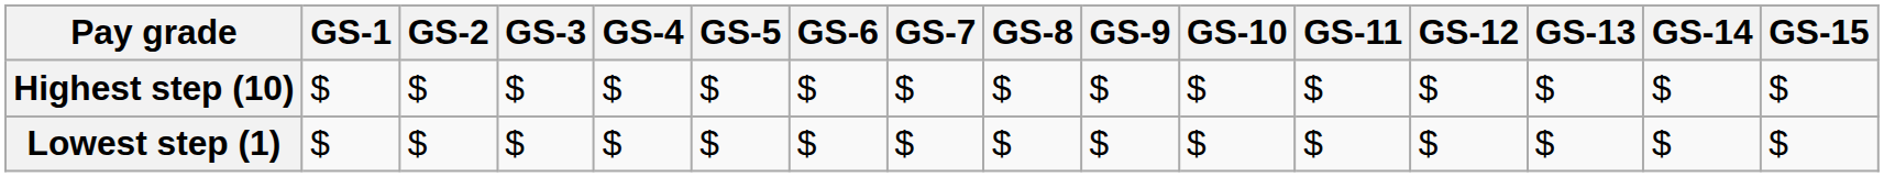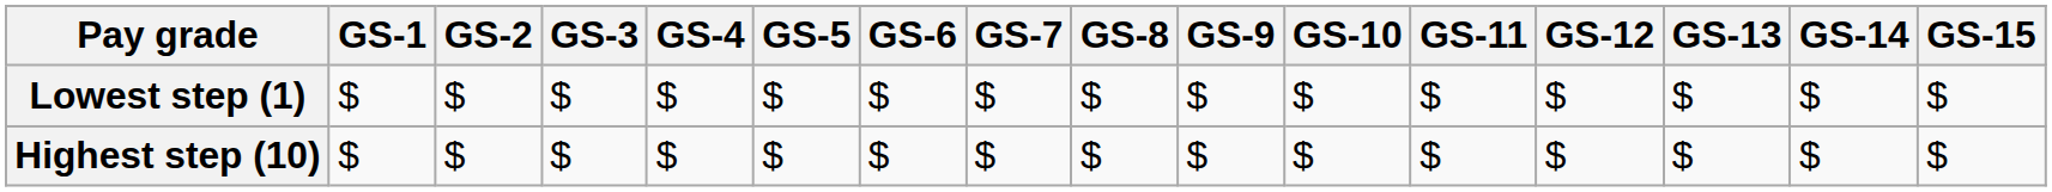rows swapped: Lowest step (1) <-> Highest step (10)
